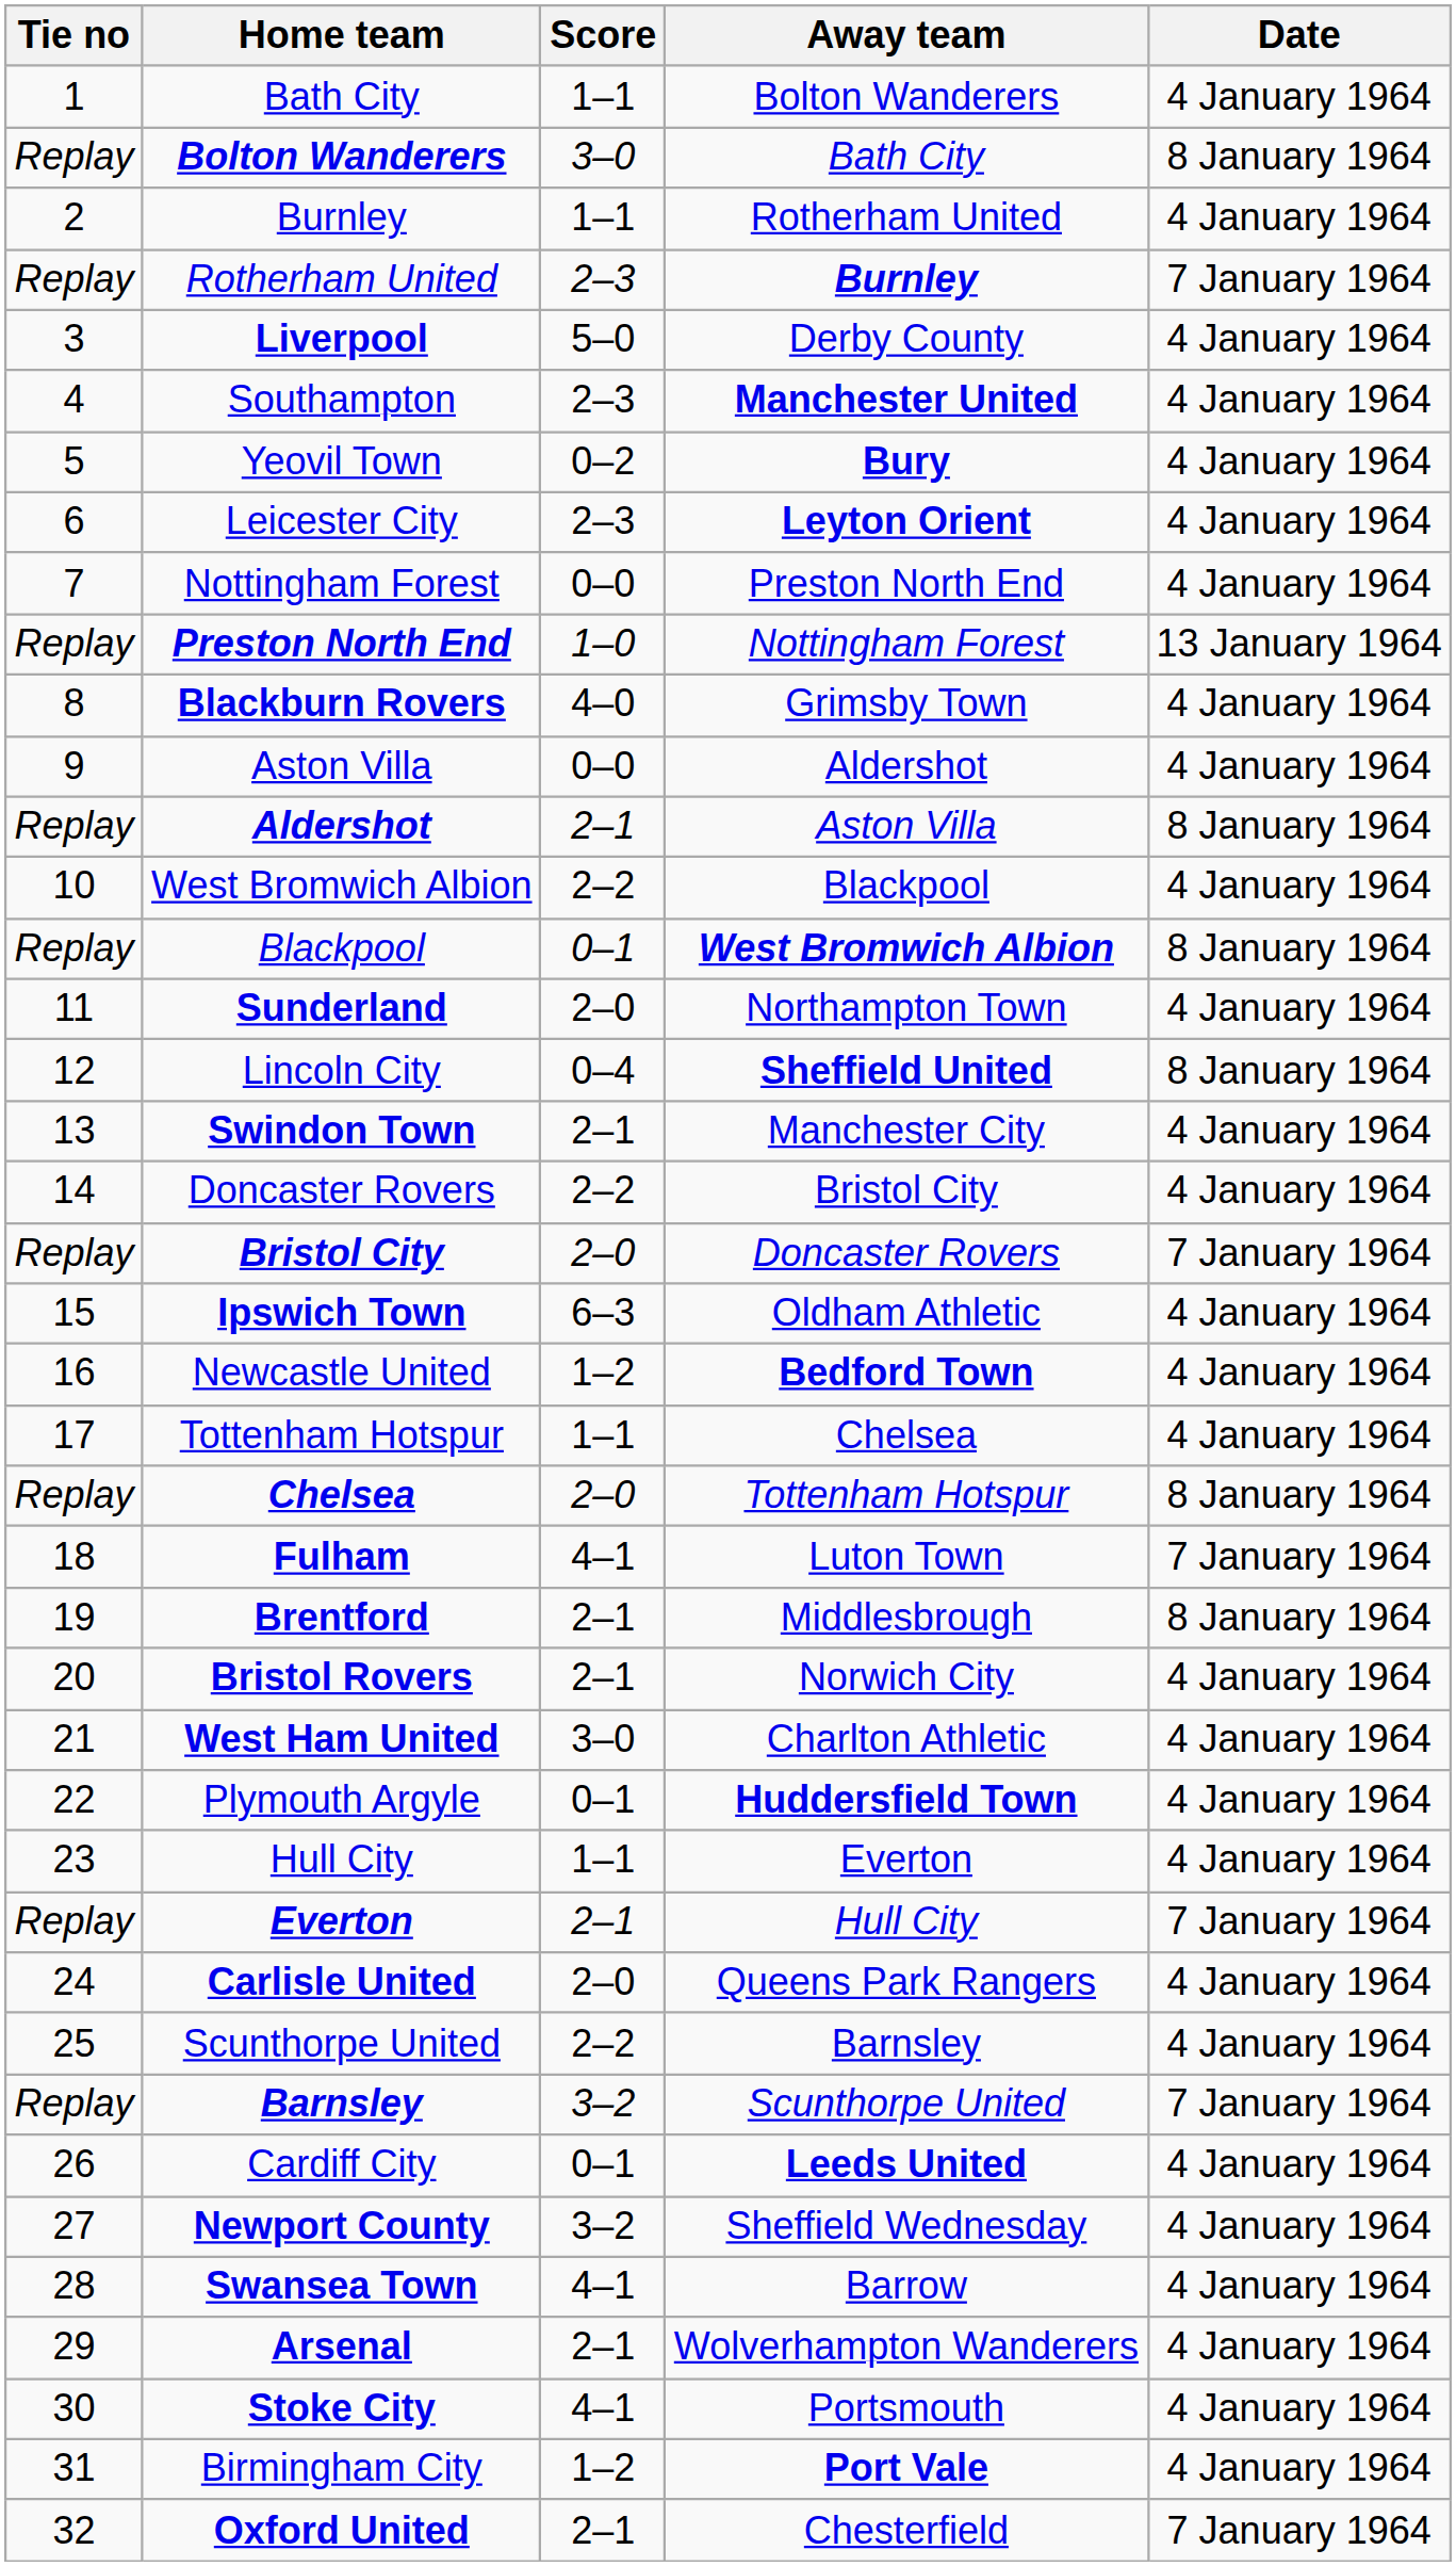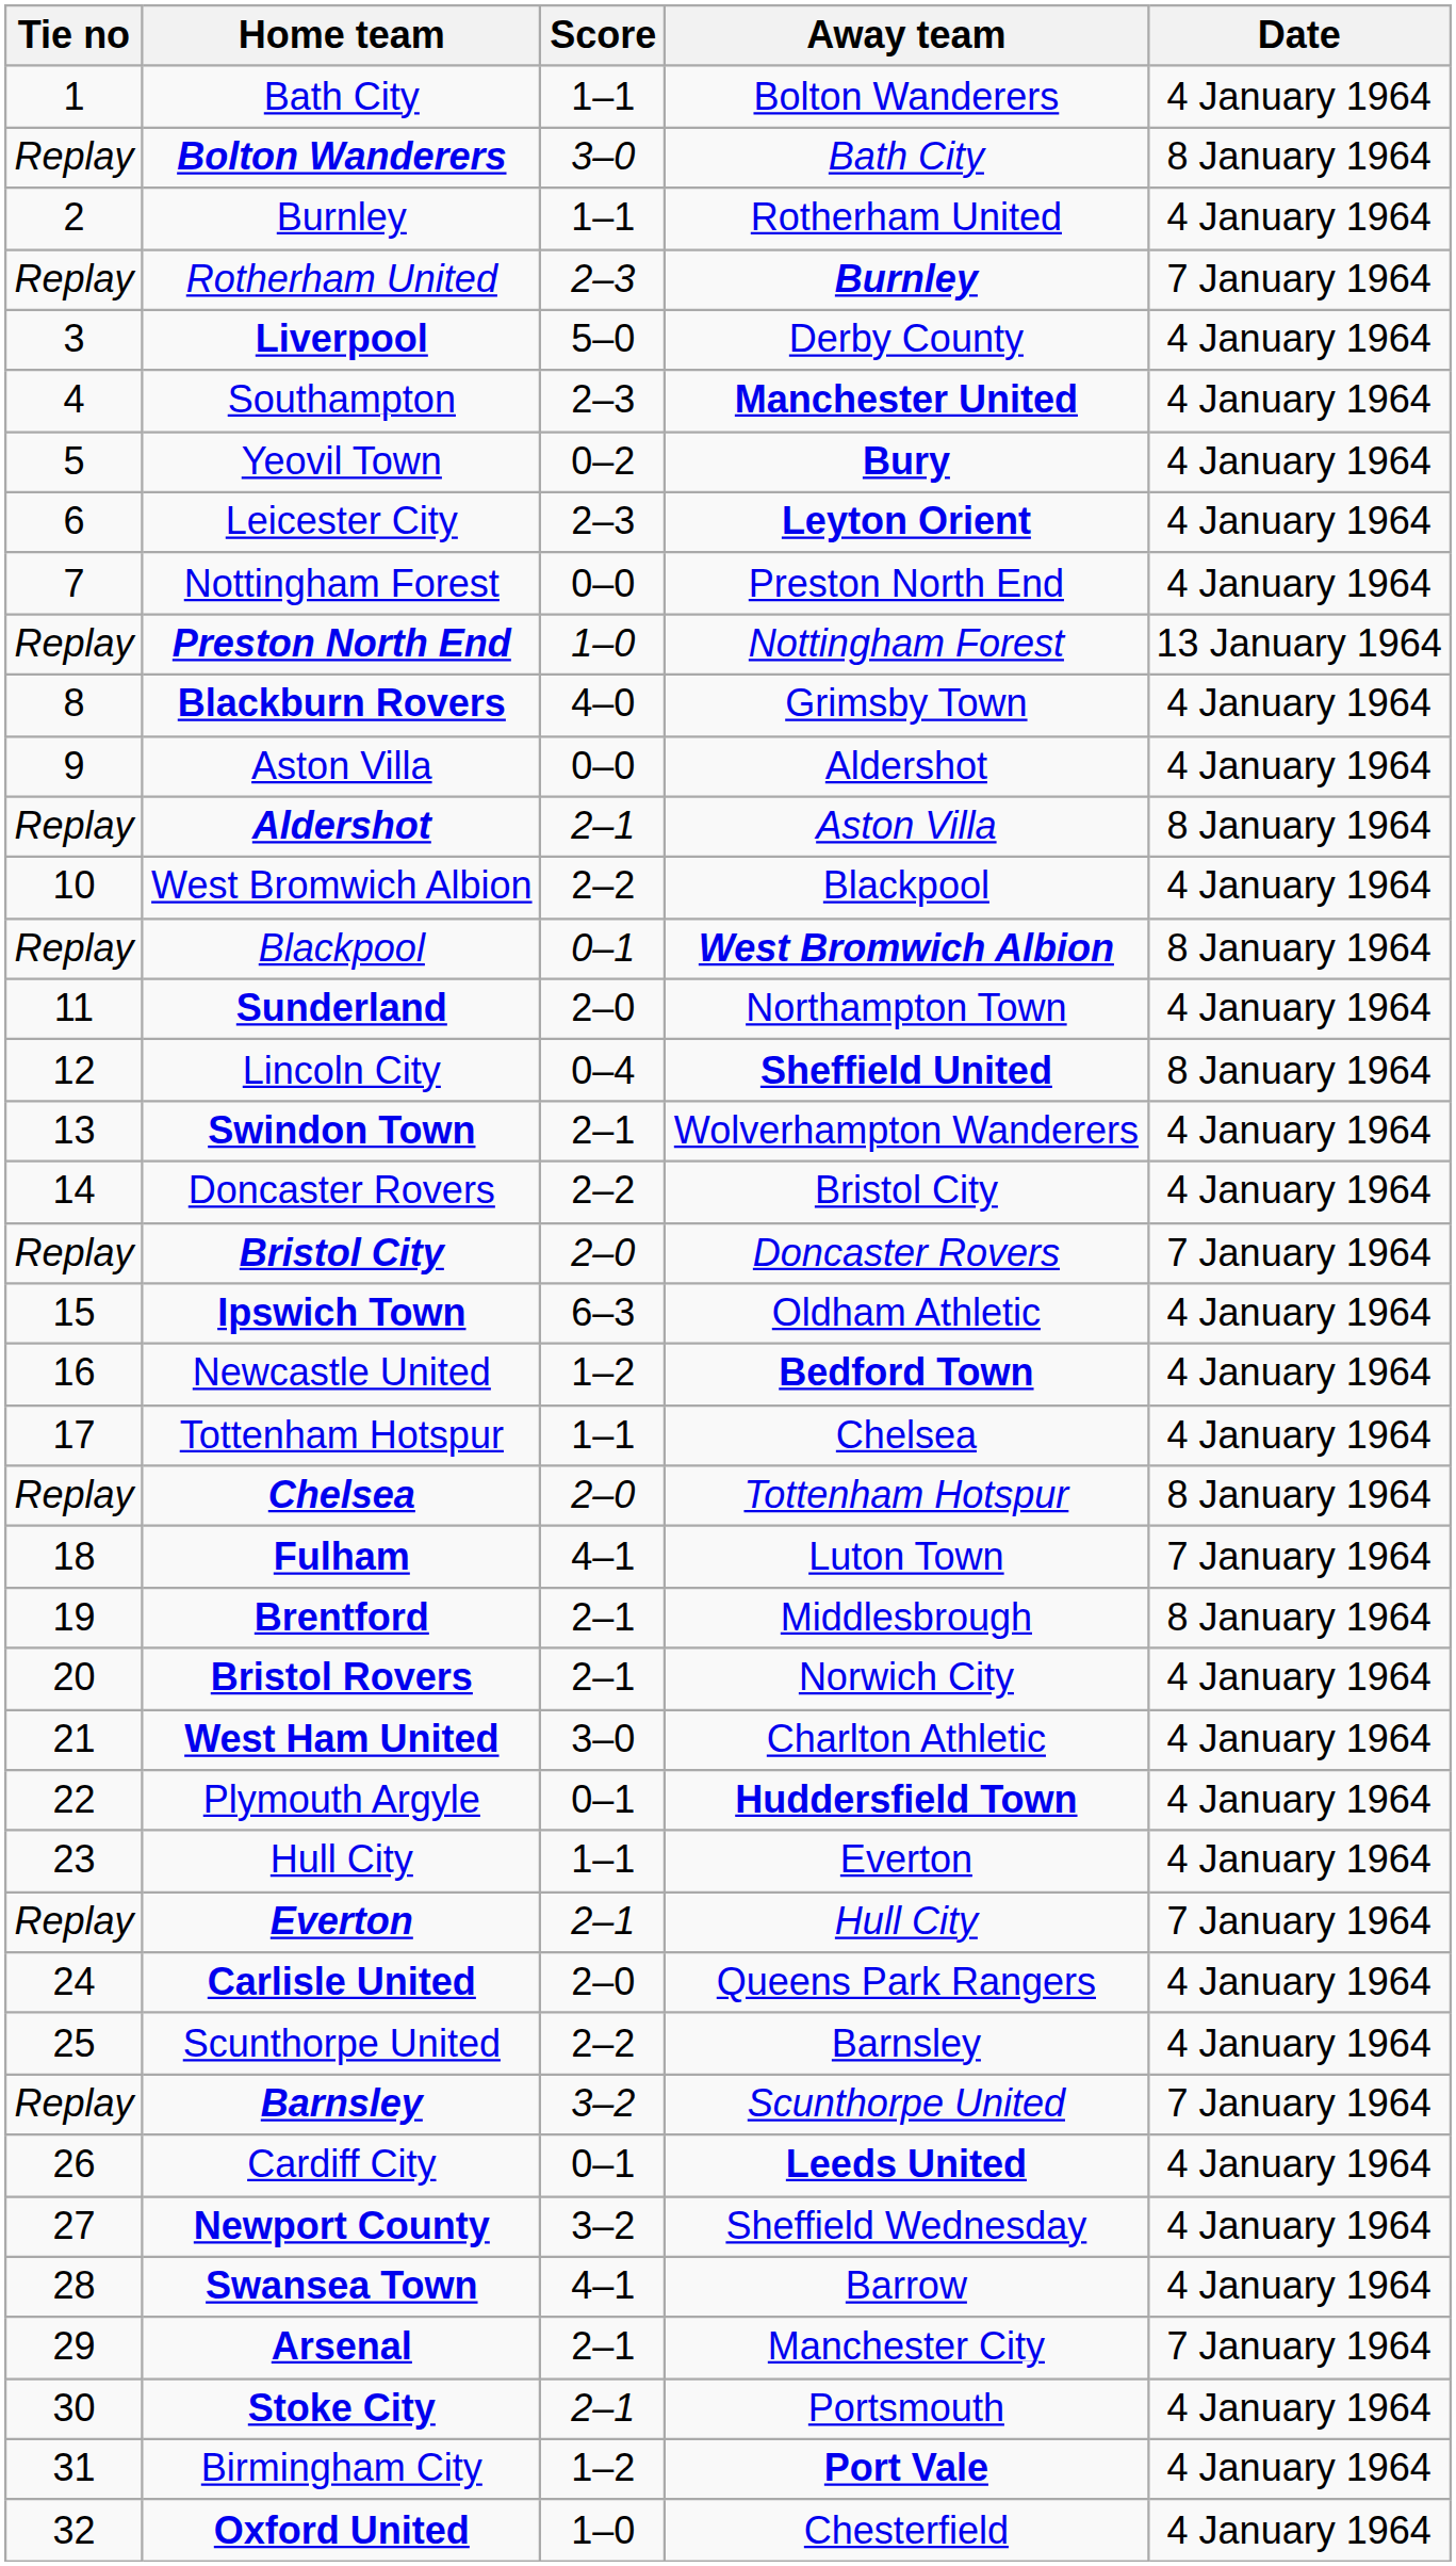Swindon Town | Away team: Manchester City -> Wolverhampton Wanderers
Arsenal | Away team: Wolverhampton Wanderers -> Manchester City
Arsenal | Date: 4 January 1964 -> 7 January 1964
Stoke City | Score: 4–1 -> 2–1
Oxford United | Score: 2–1 -> 1–0
Oxford United | Date: 7 January 1964 -> 4 January 1964
